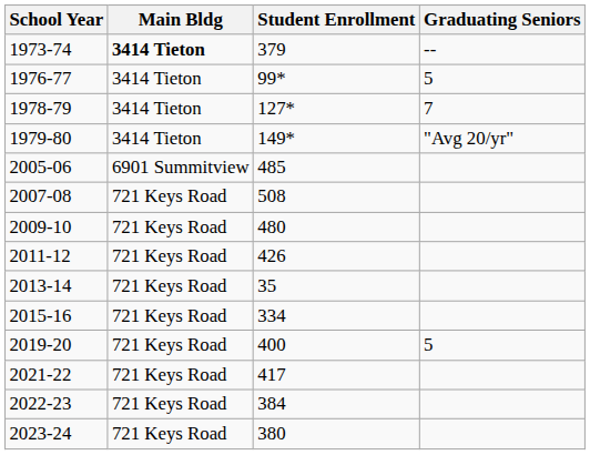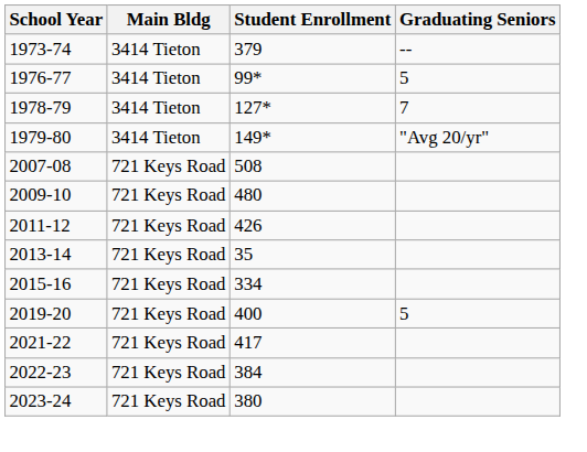1973-74 | Main Bldg: bold -> normal
- row: 2005-06 | 6901 Summitview | 485
